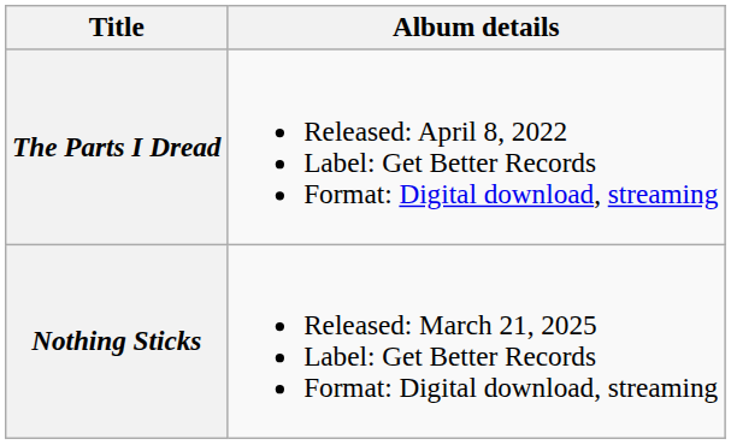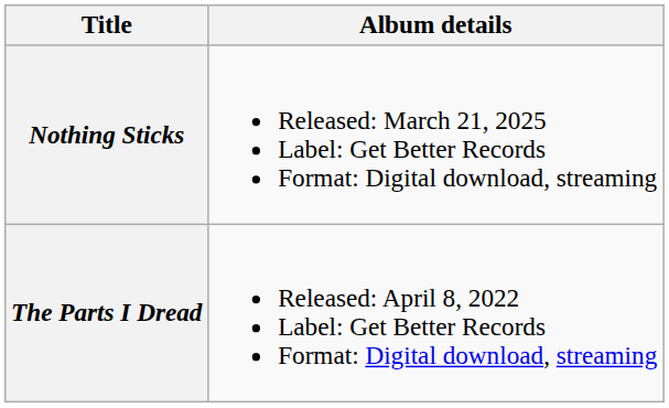rows swapped: The Parts I Dread <-> Nothing Sticks
